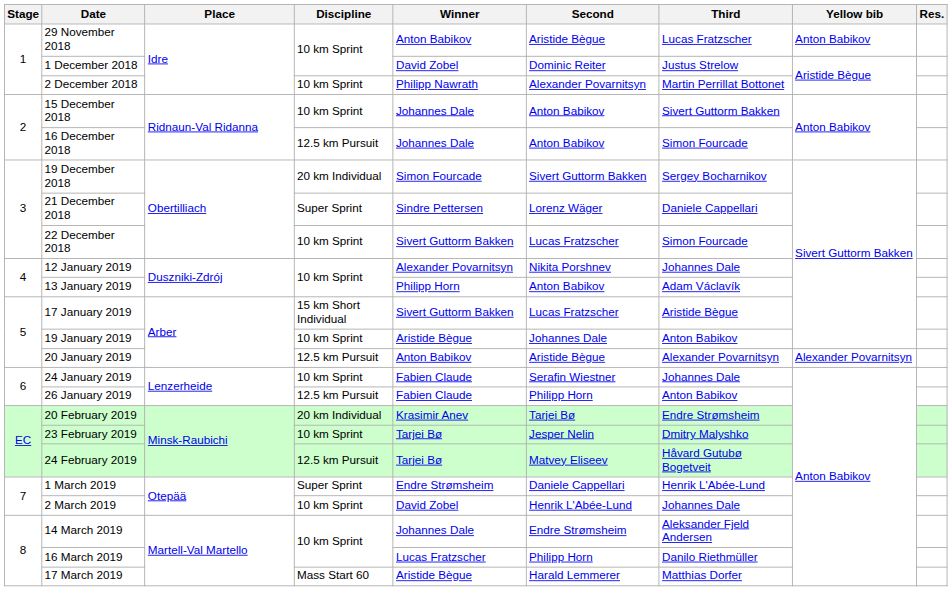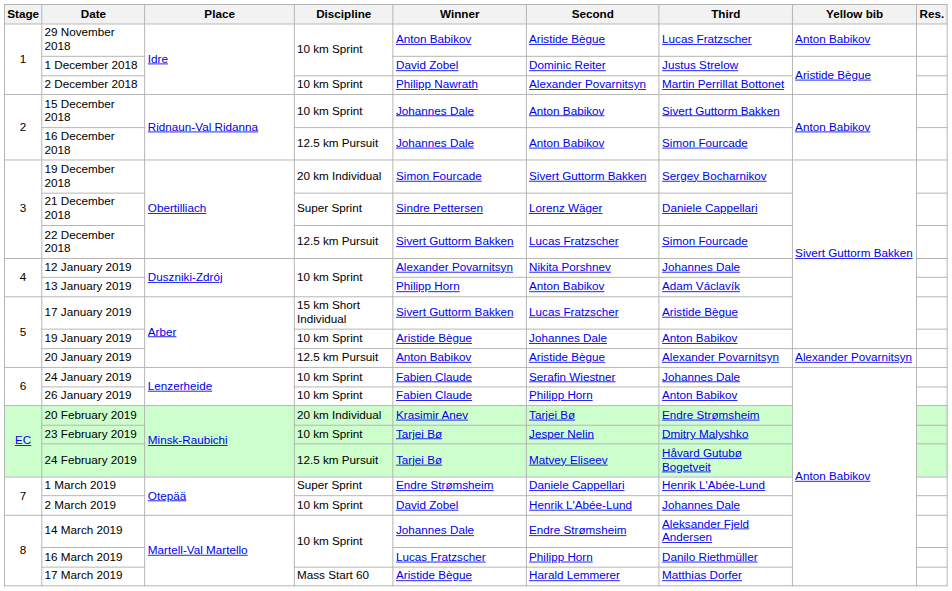22 December 2018 | Discipline: 10 km Sprint -> 12.5 km Pursuit
26 January 2019 | Discipline: 12.5 km Pursuit -> 10 km Sprint
